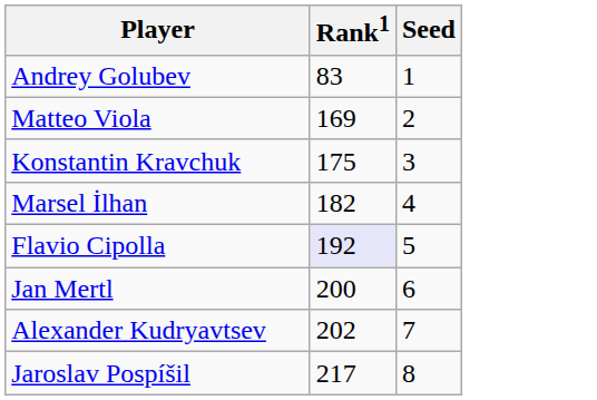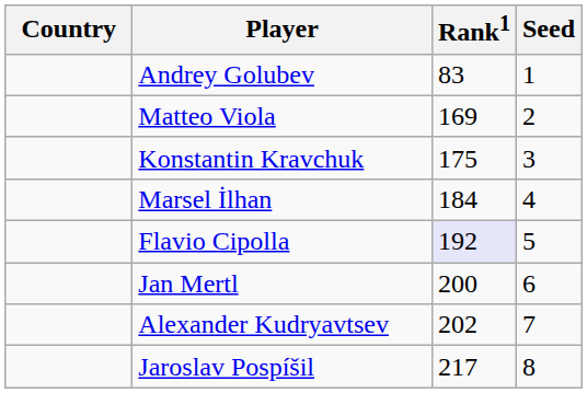+ column: Country
Marsel İlhan | Rank1: 182 -> 184
